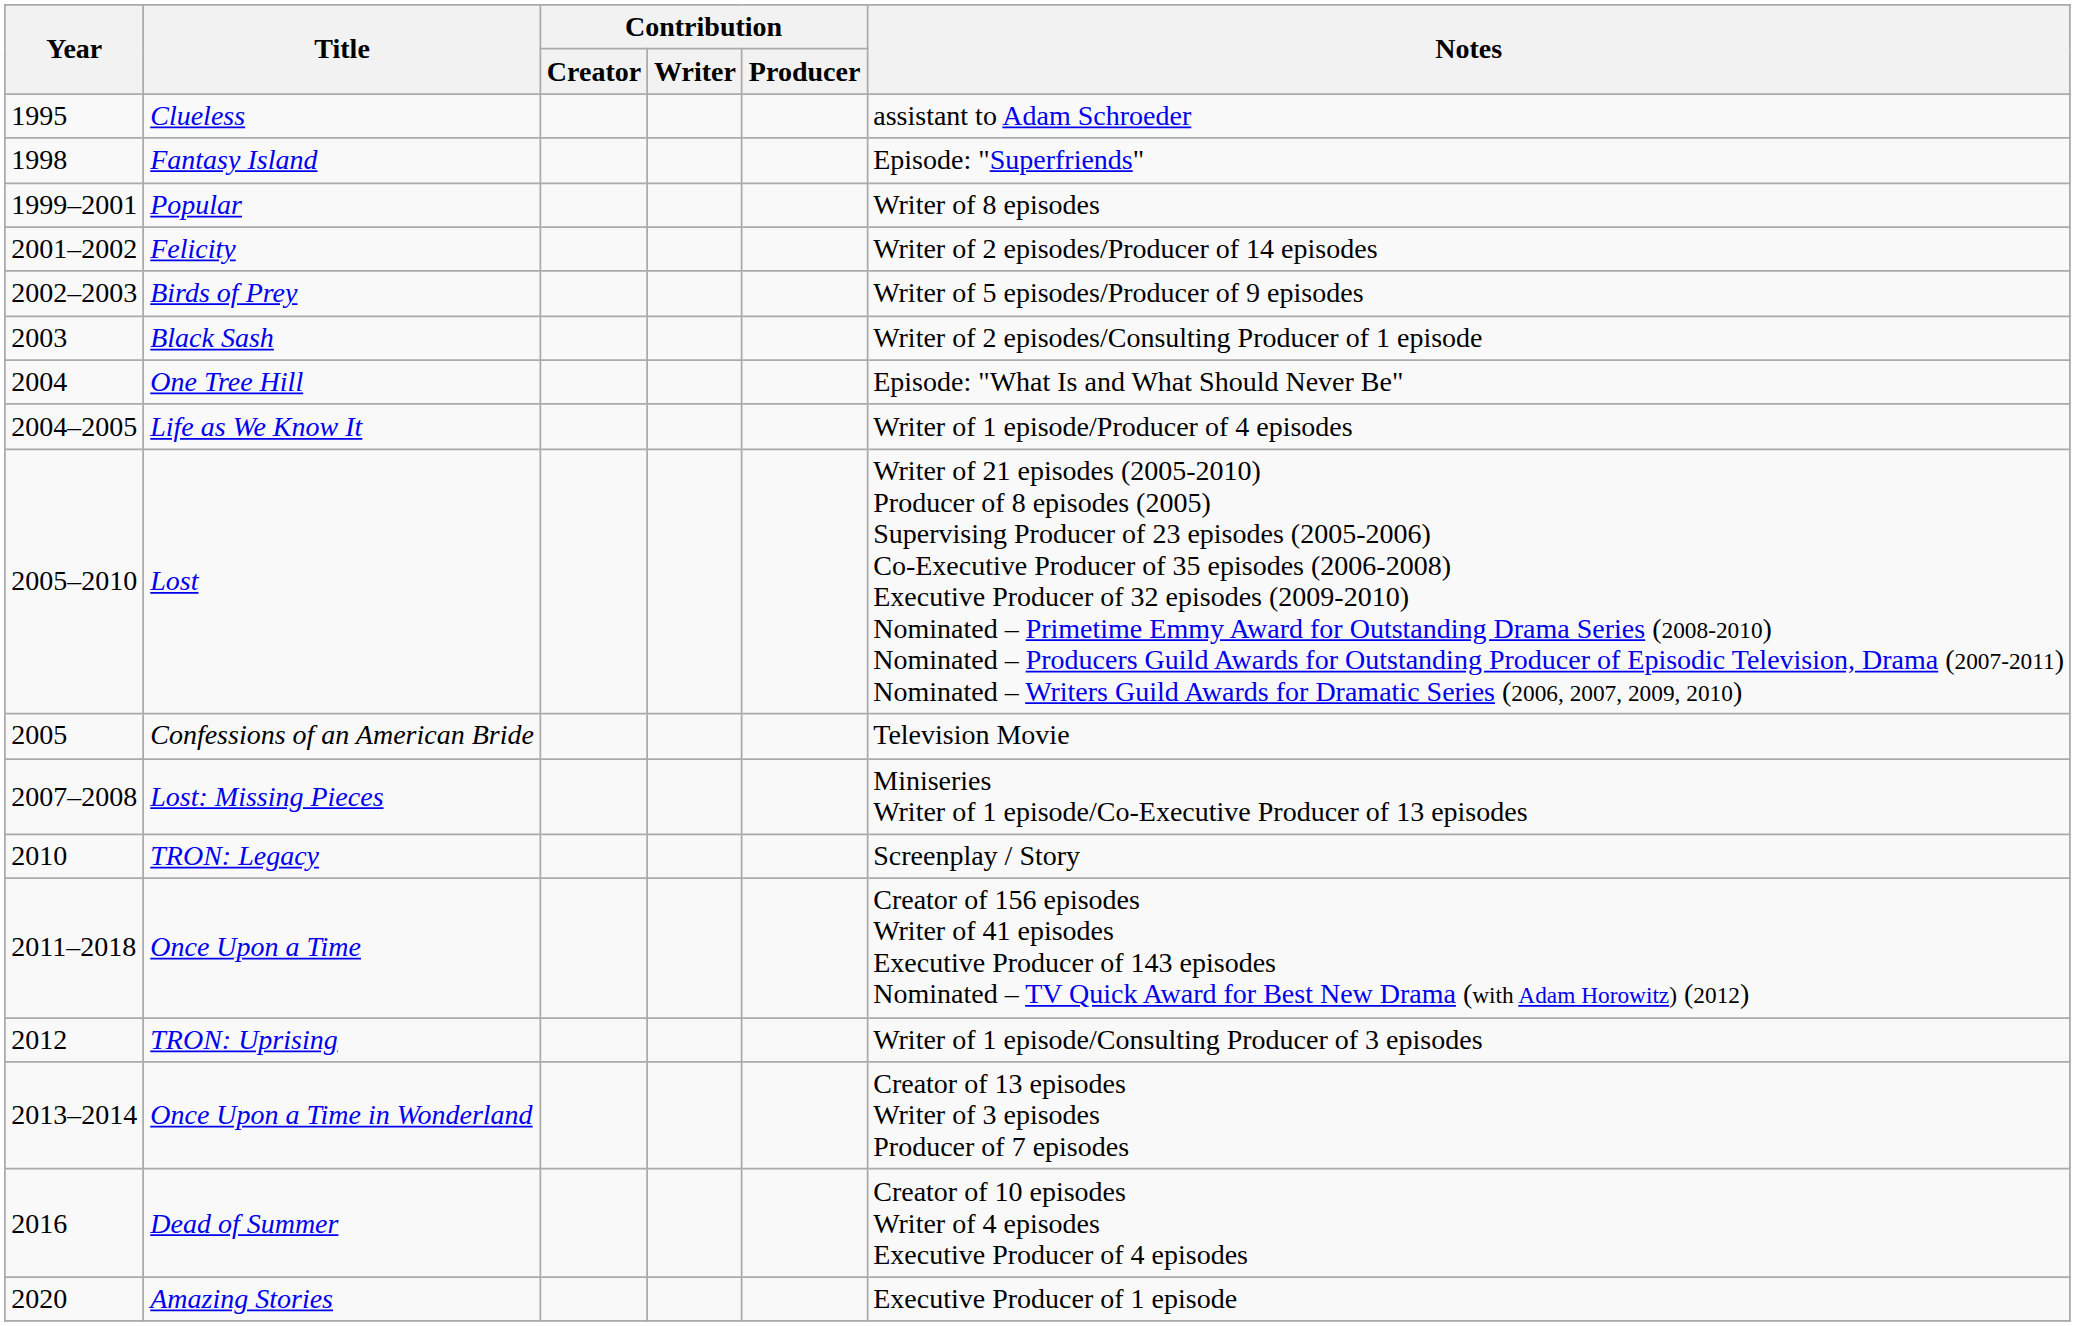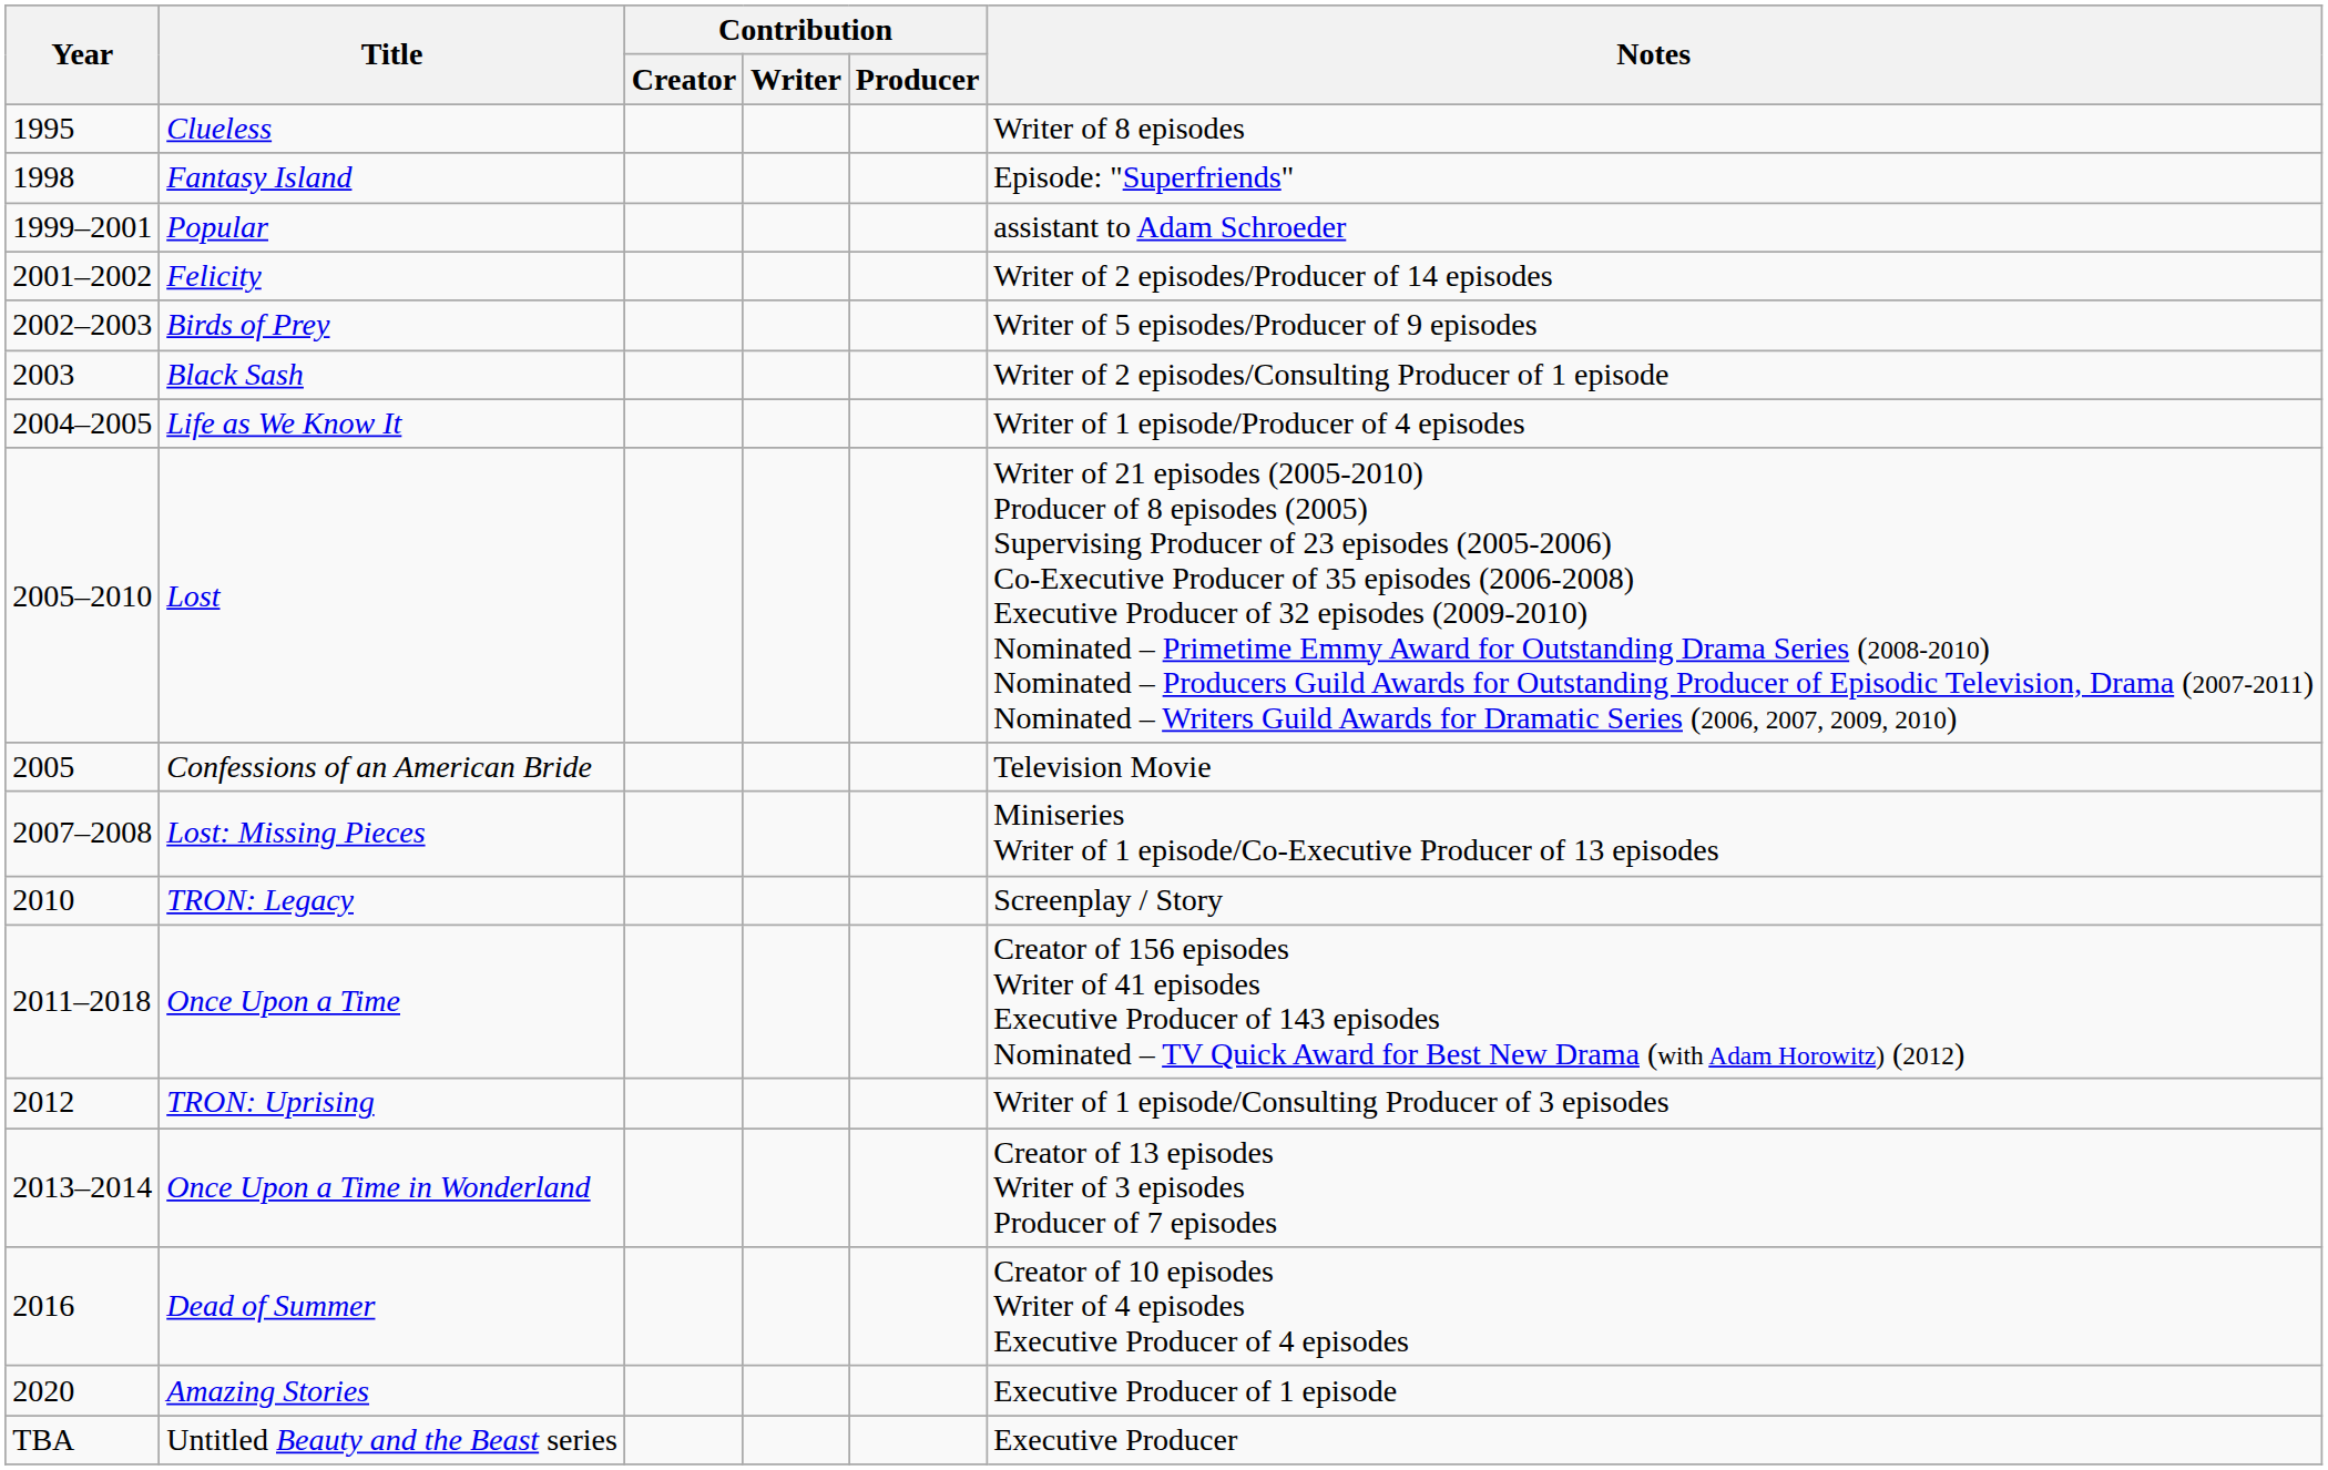Clueless | Notes: assistant to Adam Schroeder -> Writer of 8 episodes
Popular | Notes: Writer of 8 episodes -> assistant to Adam Schroeder
- row: 2004 | One Tree Hill | Episode: "What Is and What Should Never Be"
+ row: TBA | Untitled Beauty and the Beast series | Executive Producer
